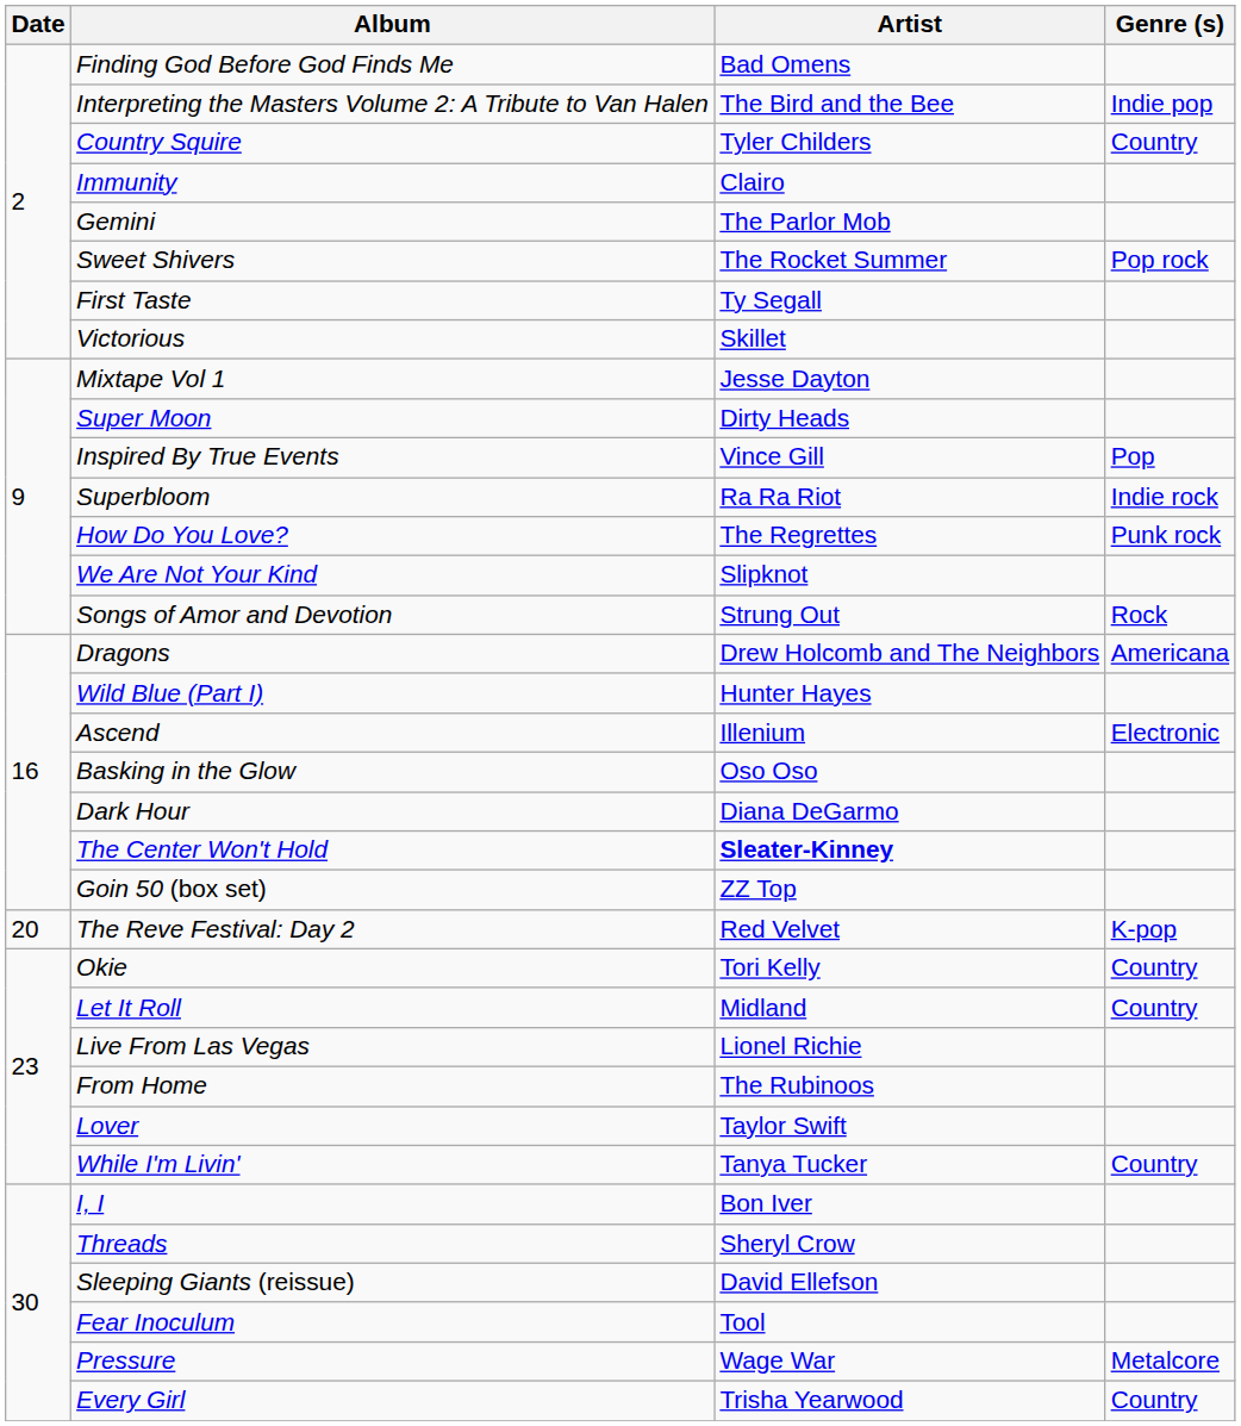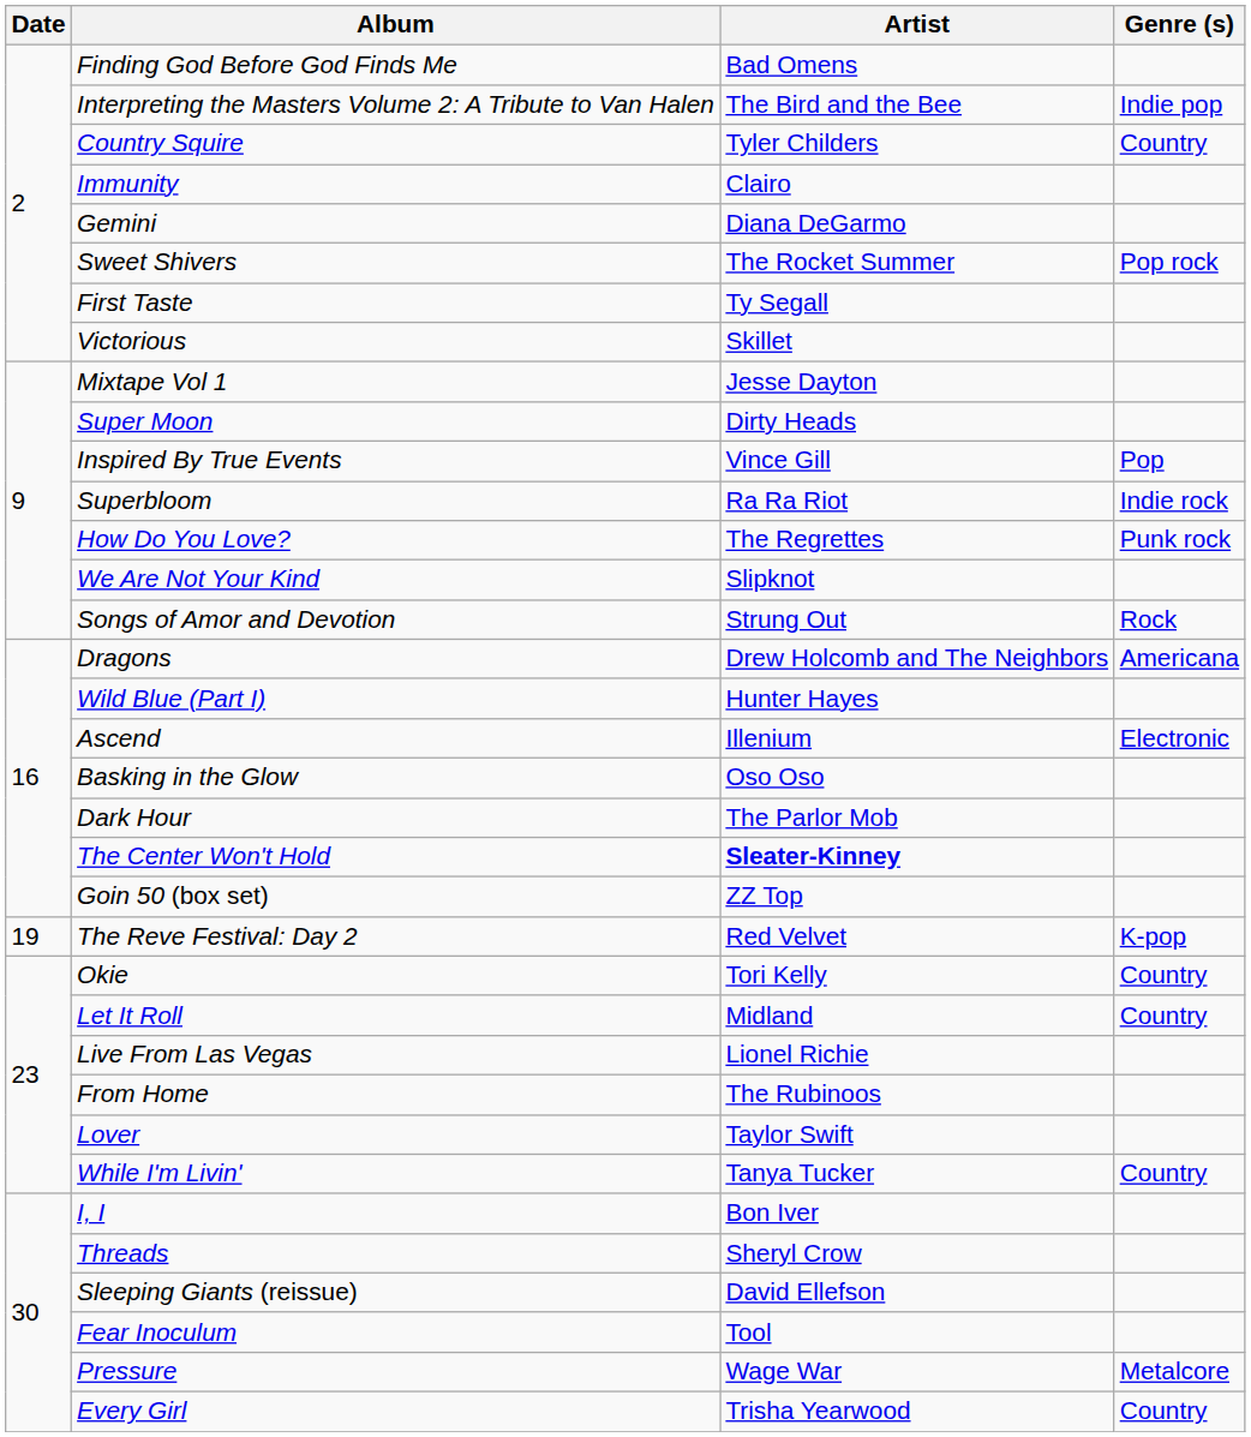Gemini | Artist: The Parlor Mob -> Diana DeGarmo
Dark Hour | Artist: Diana DeGarmo -> The Parlor Mob
The Reve Festival: Day 2 | Date: 20 -> 19
